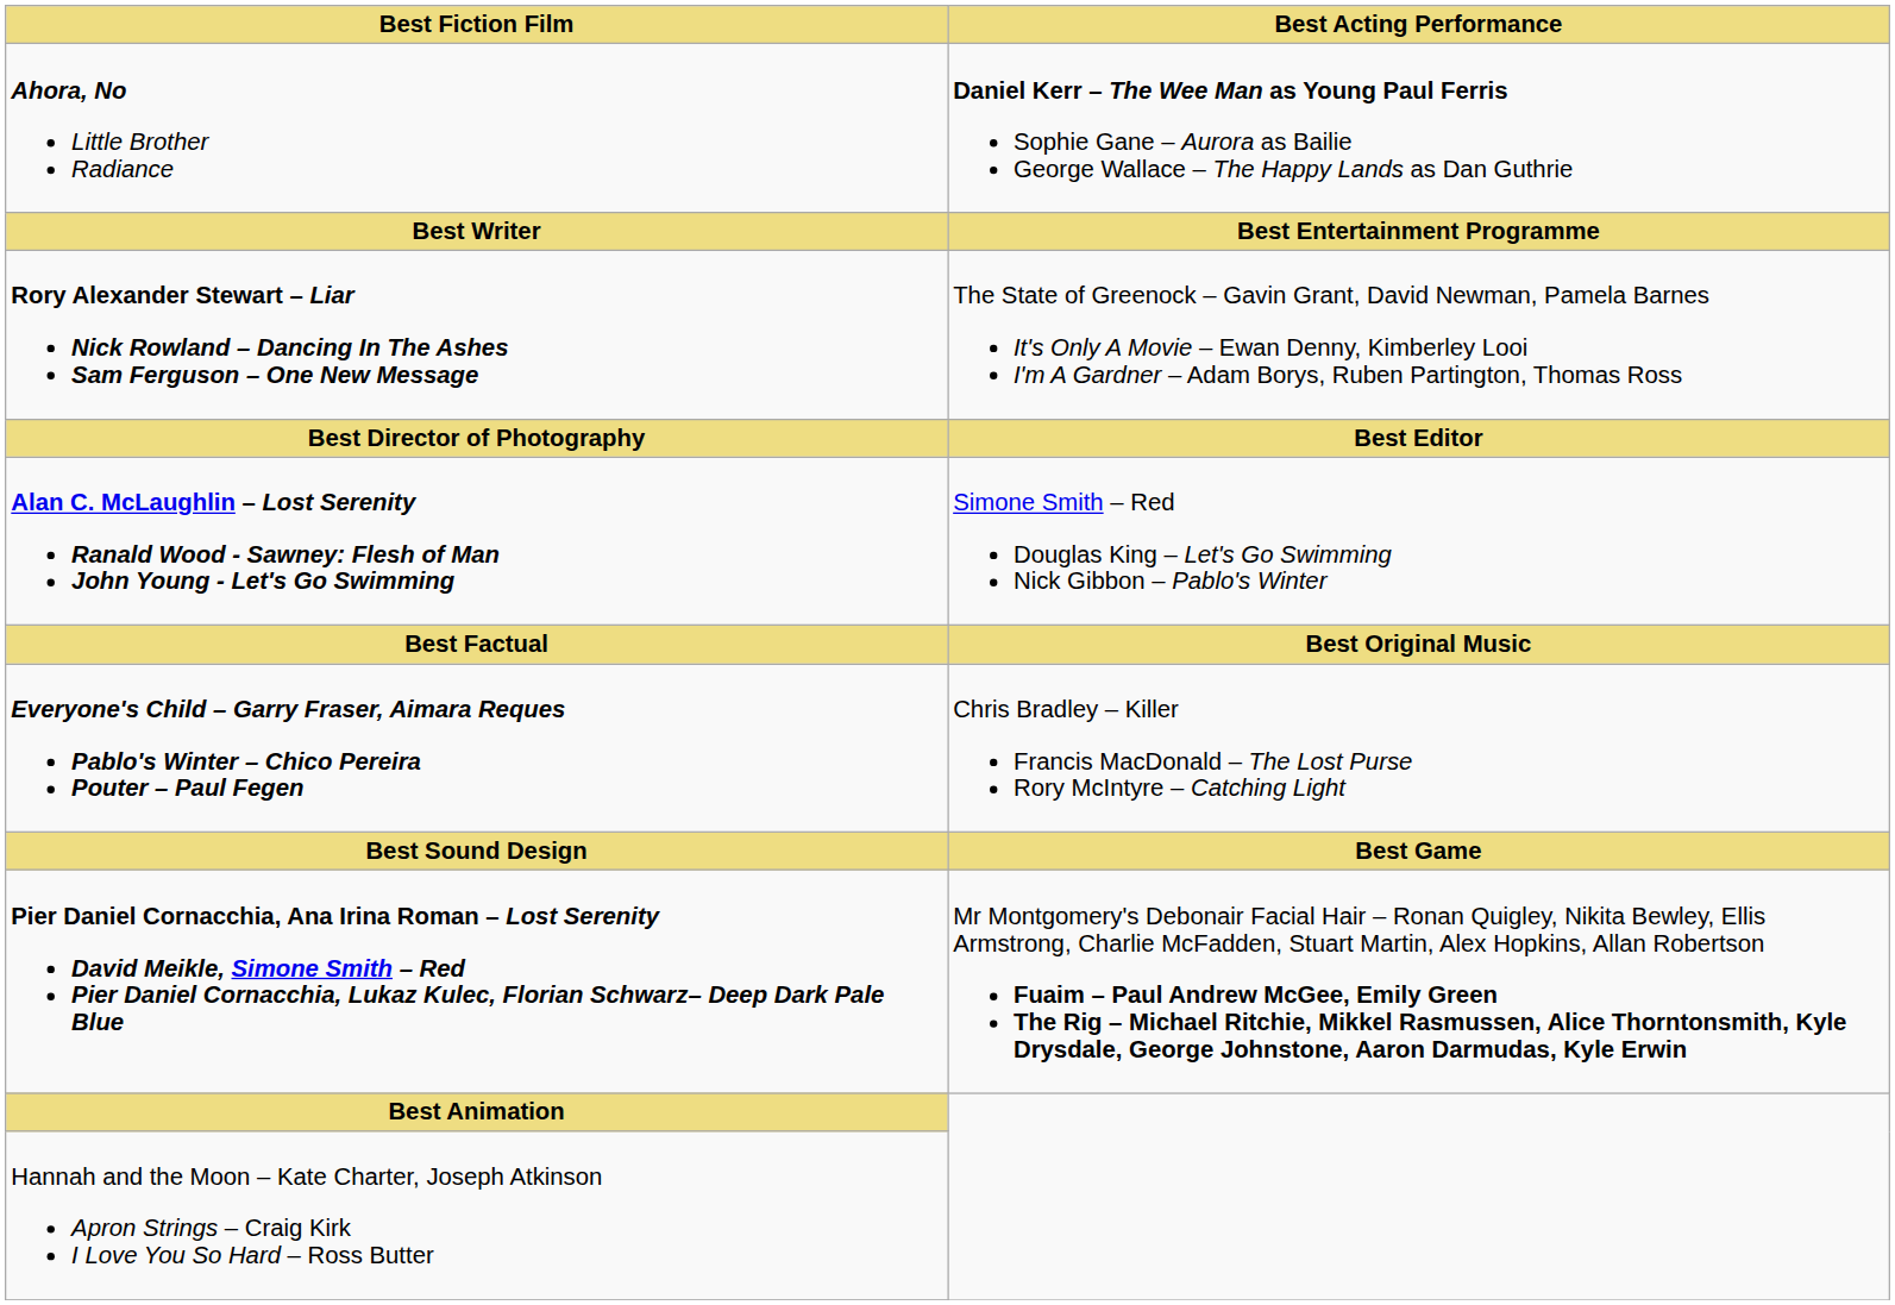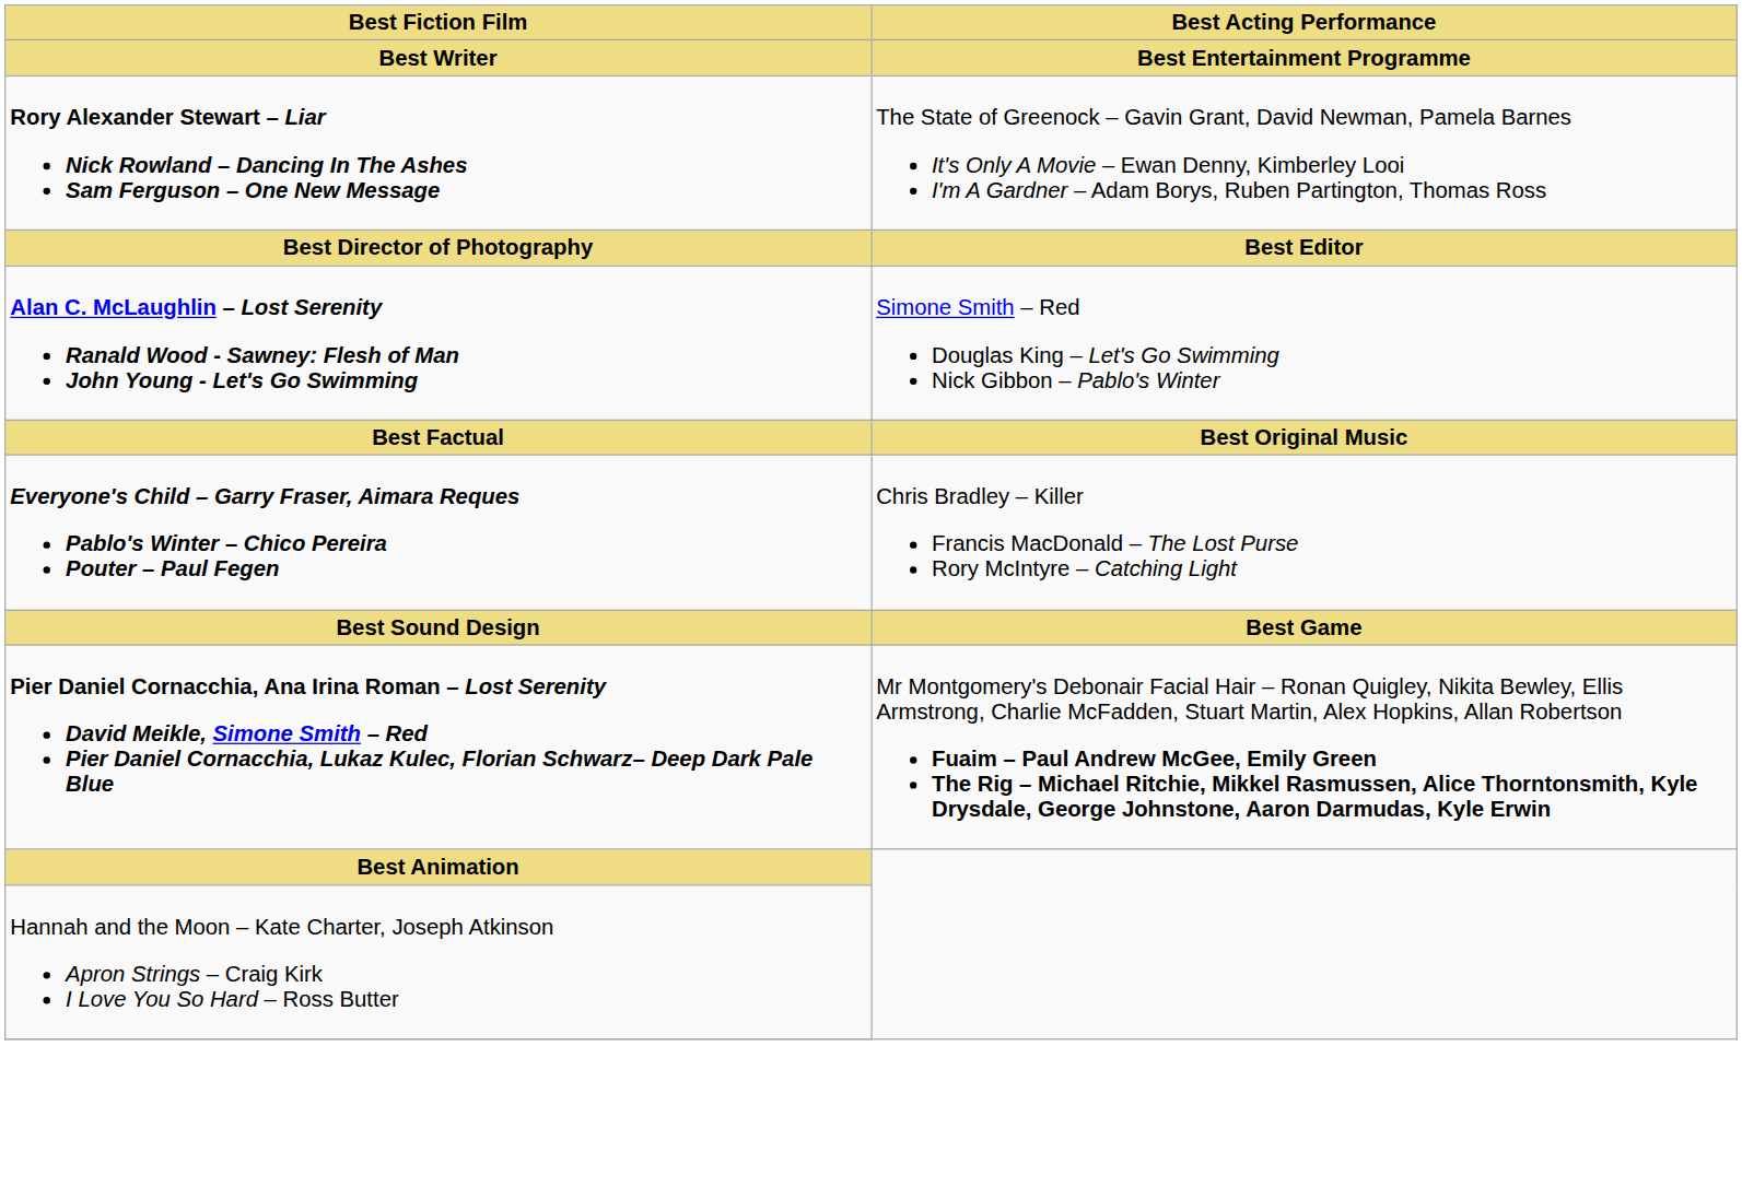- row: Ahora, No Little Brother Radiance | Daniel Kerr – The Wee Man as Young Paul Ferris Sophie Gane – Aurora as Bailie George Wallace – The Happy Lands as Dan Guthrie
